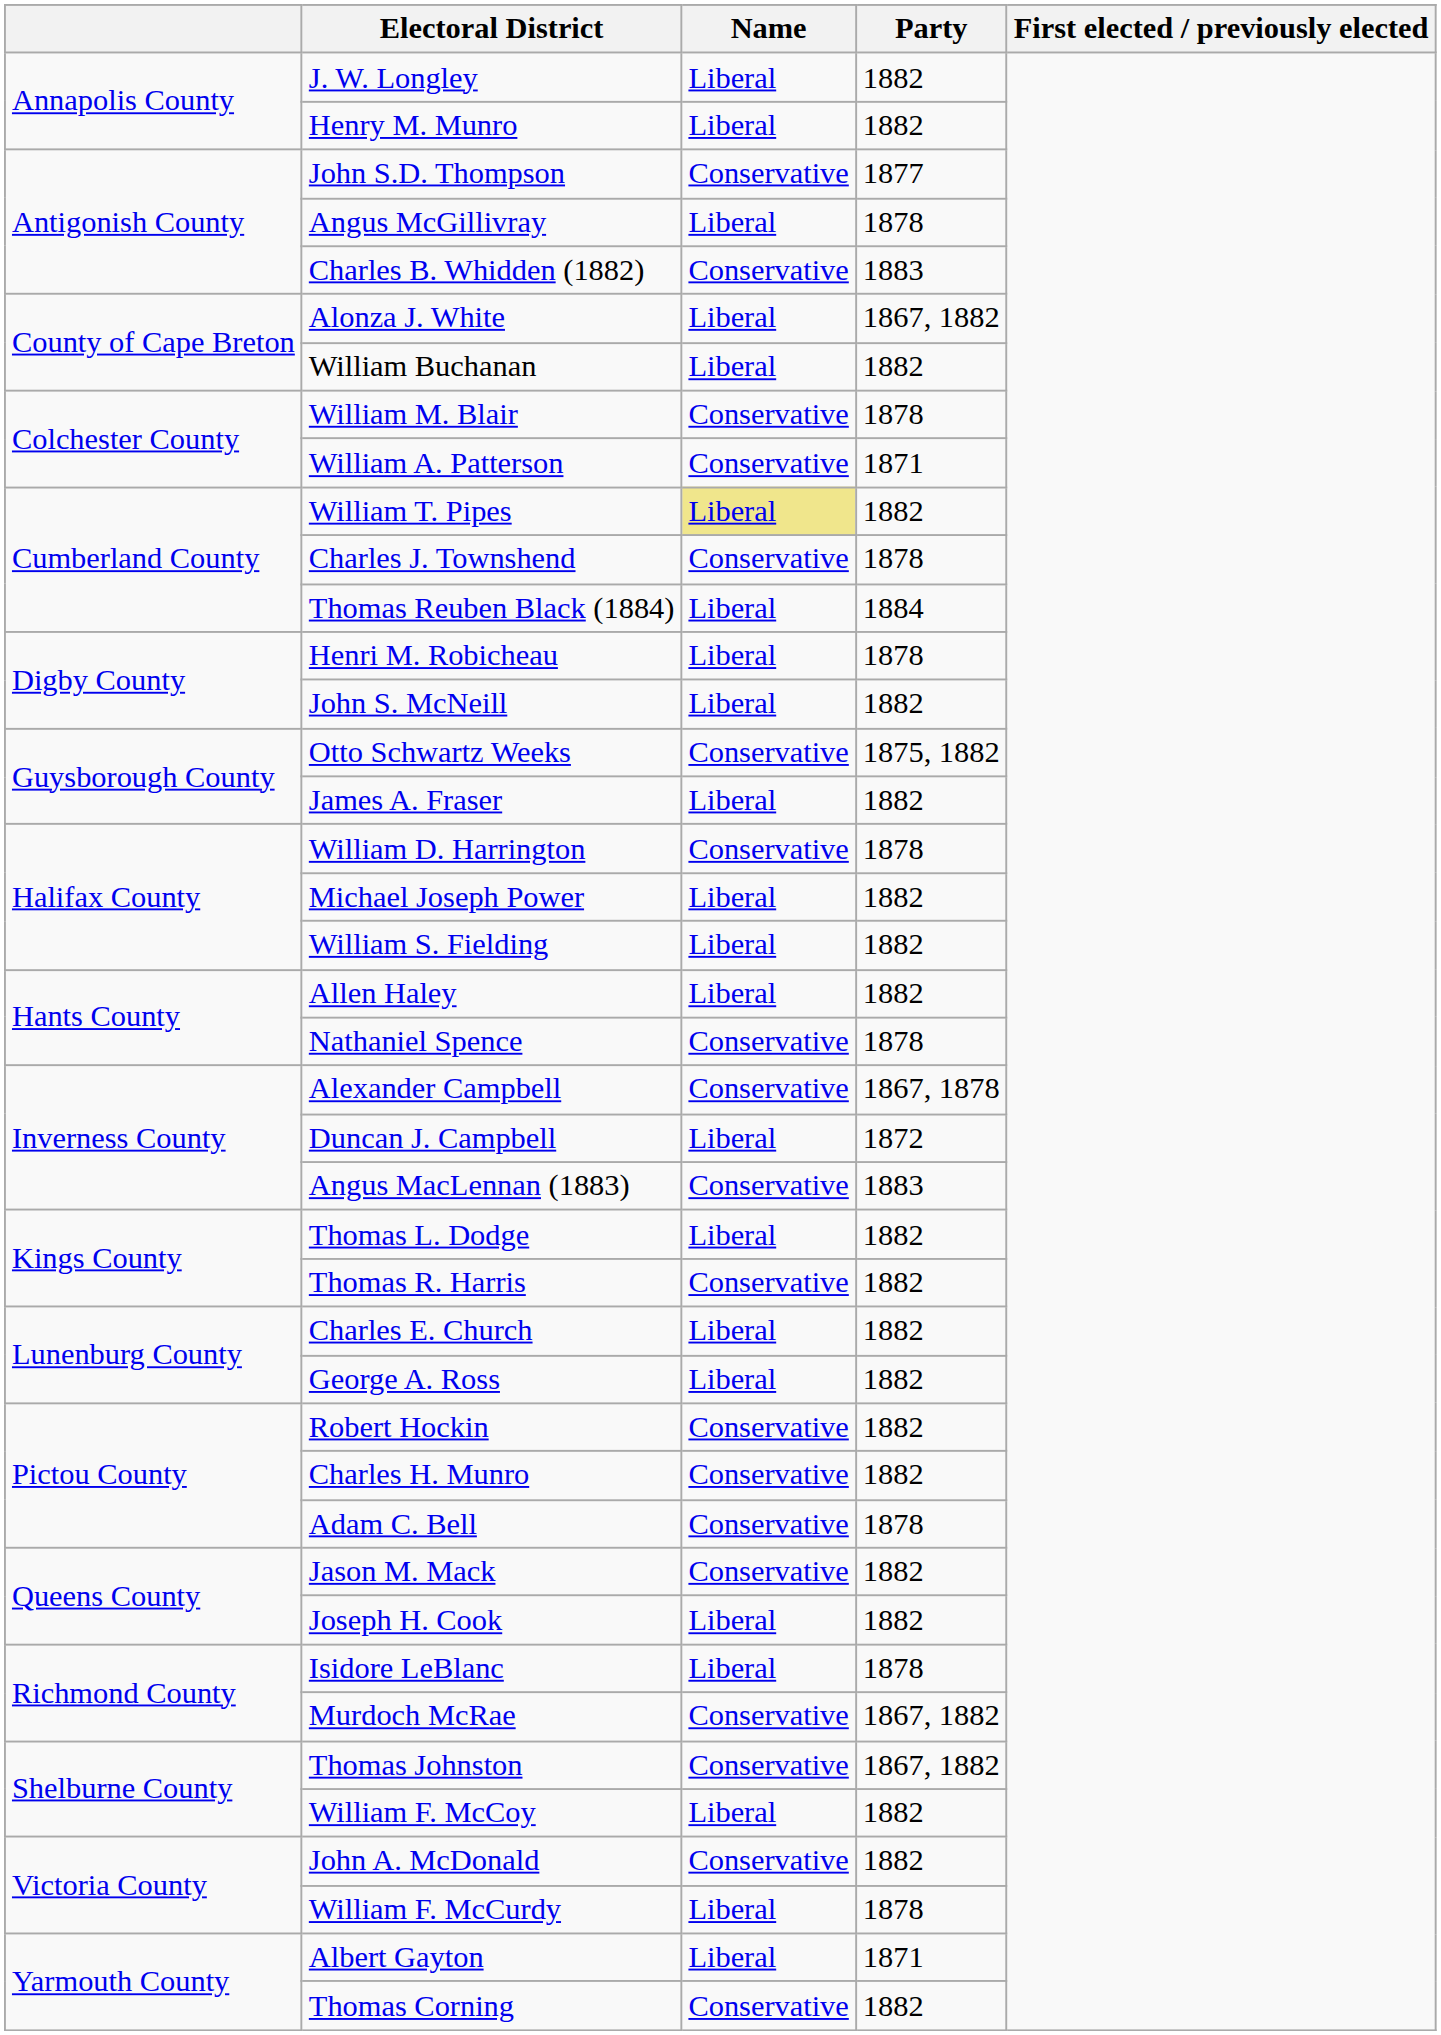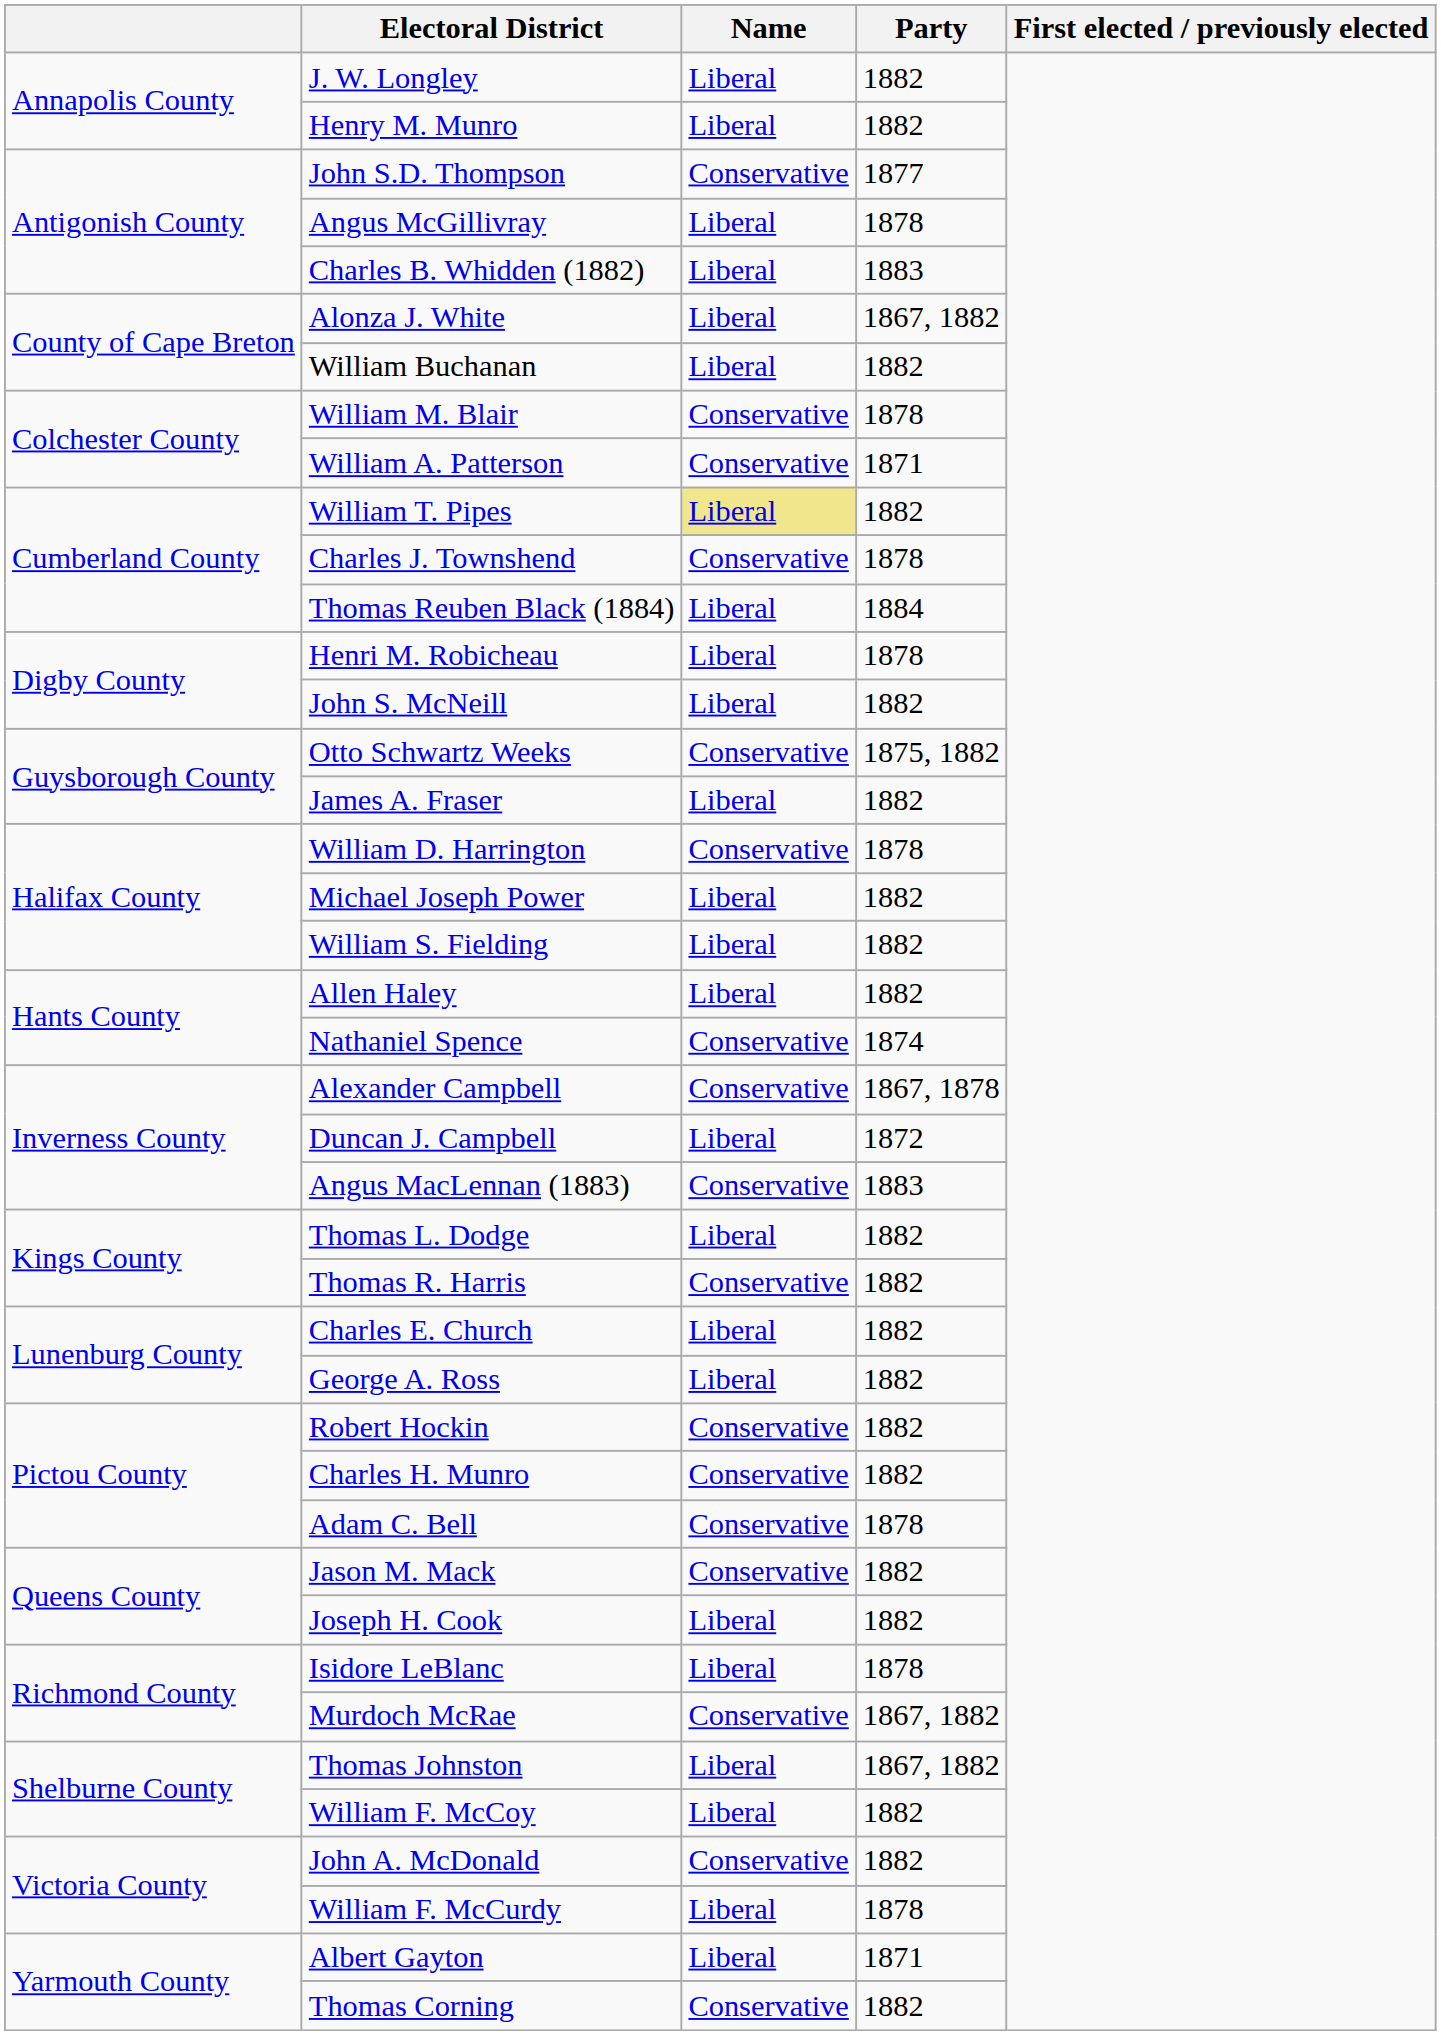Charles B. Whidden (1882) | Name: Conservative -> Liberal
Nathaniel Spence | Party: 1878 -> 1874
Thomas Johnston | Name: Conservative -> Liberal
